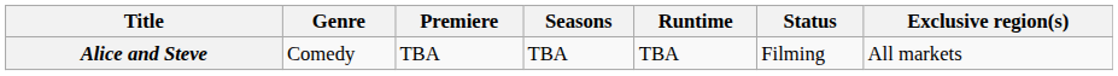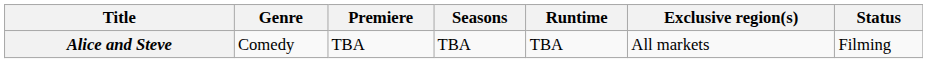columns swapped: Exclusive region(s) <-> Status
